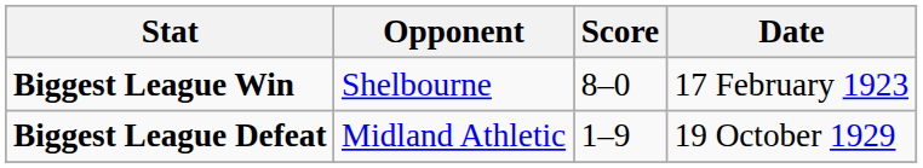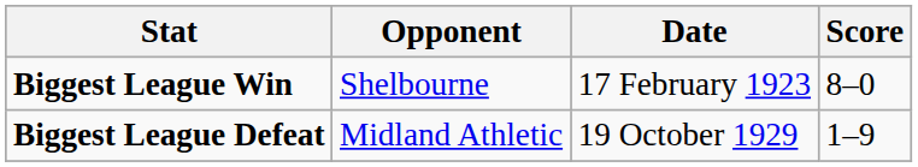columns swapped: Score <-> Date
